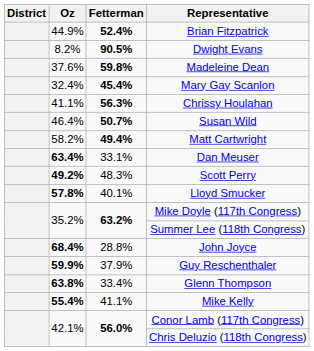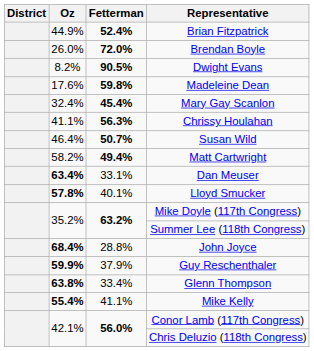+ row: 26.0% | 72.0% | Brendan Boyle
Madeleine Dean | Oz: 37.6% -> 17.6%
- row: 49.2% | 48.3% | Scott Perry
